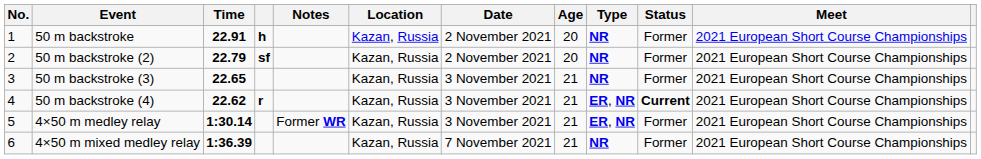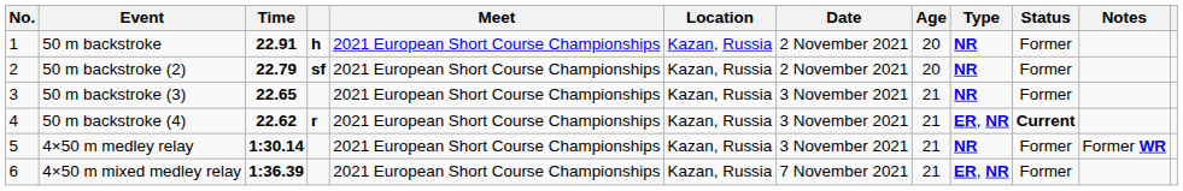columns swapped: Meet <-> Notes
4×50 m medley relay | Type: ER, NR -> NR
4×50 m mixed medley relay | Type: NR -> ER, NR
